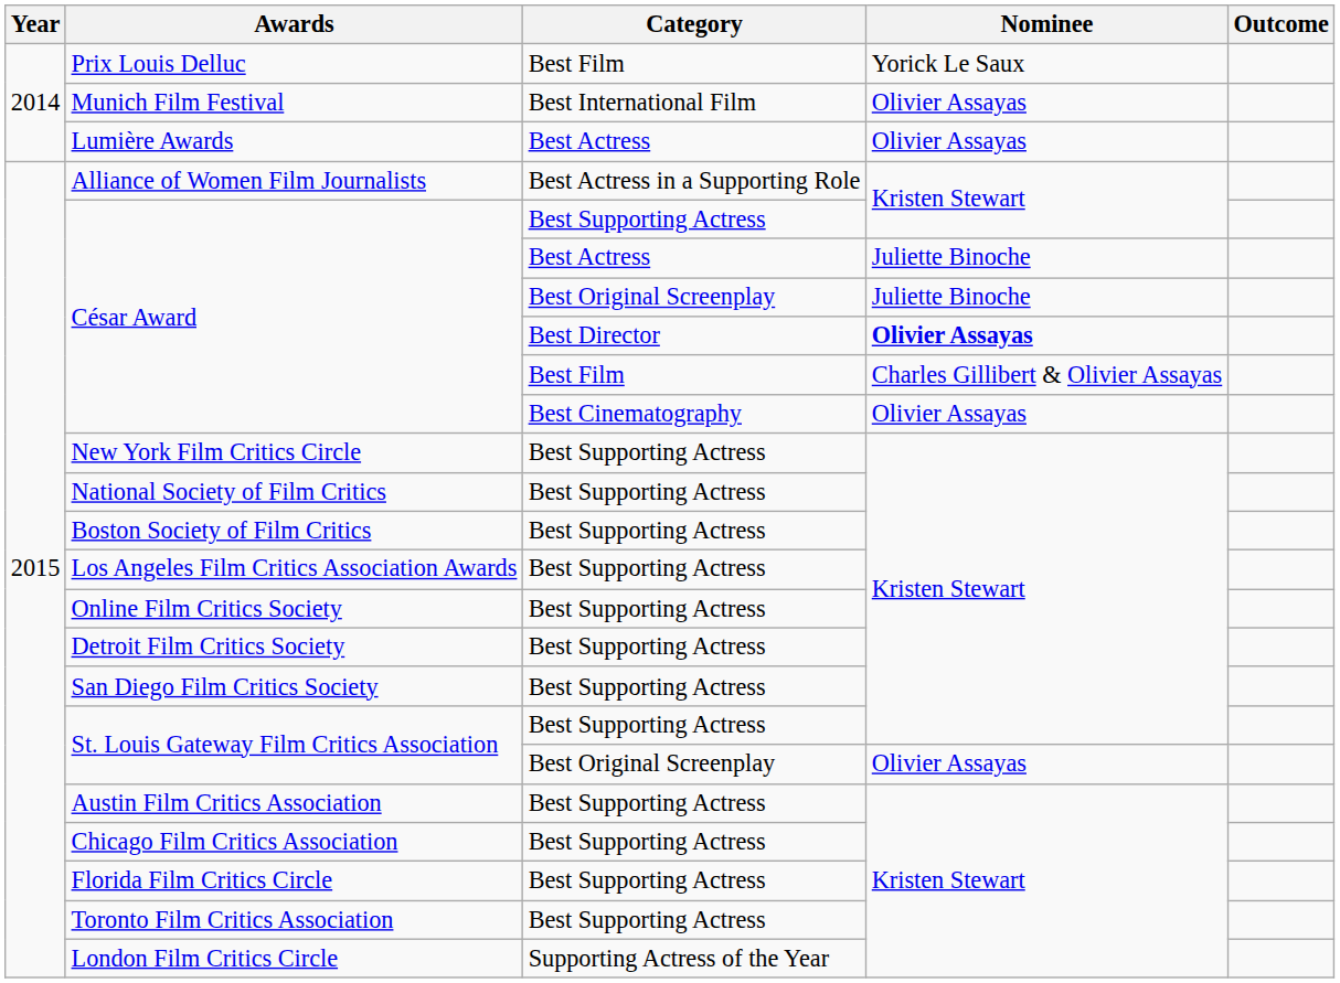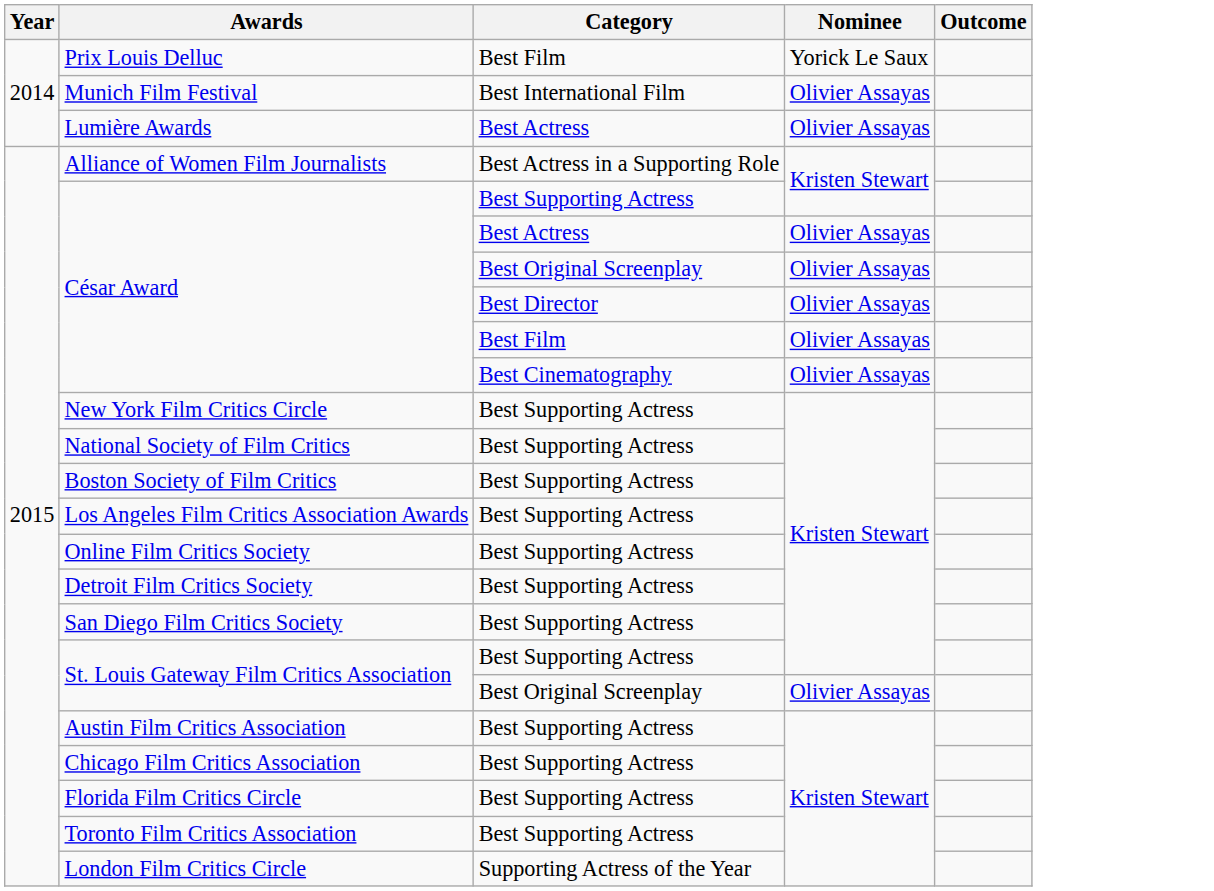César Award / Best Actress | Nominee: Juliette Binoche -> Olivier Assayas
César Award / Best Original Screenplay | Nominee: Juliette Binoche -> Olivier Assayas
César Award / Best Director | Nominee: bold -> normal
César Award / Best Film | Nominee: Charles Gillibert & Olivier Assayas -> Olivier Assayas
